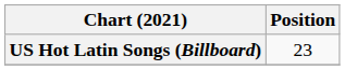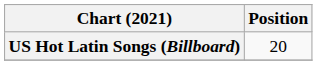US Hot Latin Songs (Billboard) | Position: 23 -> 20
